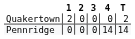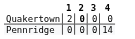- column: T | 2 | 14
Quakertown | 2: normal -> bold
